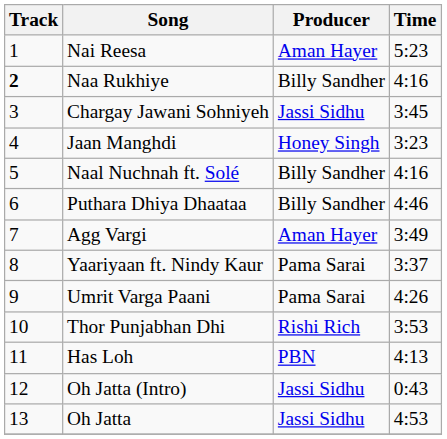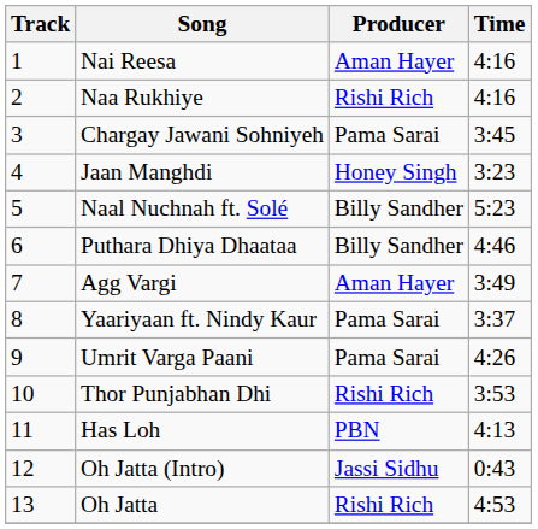Nai Reesa | Time: 5:23 -> 4:16
Naa Rukhiye | Track: bold -> normal
Naa Rukhiye | Producer: Billy Sandher -> Rishi Rich
Chargay Jawani Sohniyeh | Producer: Jassi Sidhu -> Pama Sarai
Naal Nuchnah ft. Solé | Time: 4:16 -> 5:23
Oh Jatta | Producer: Jassi Sidhu -> Rishi Rich
